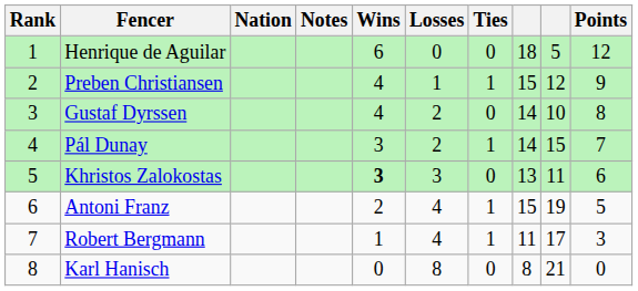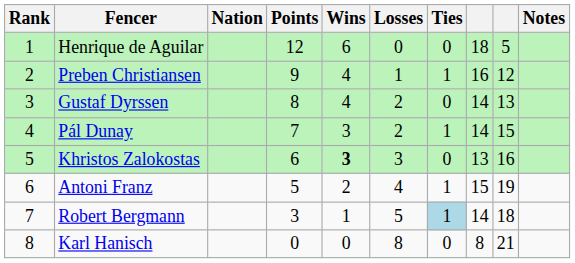columns swapped: Points <-> Notes
Preben Christiansen | column 8: 15 -> 16
Gustaf Dyrssen | column 9: 10 -> 13
Khristos Zalokostas | column 9: 11 -> 16
Robert Bergmann | Losses: 4 -> 5
Robert Bergmann | Ties: no background -> lightblue background
Robert Bergmann | column 8: 11 -> 14
Robert Bergmann | column 9: 17 -> 18
